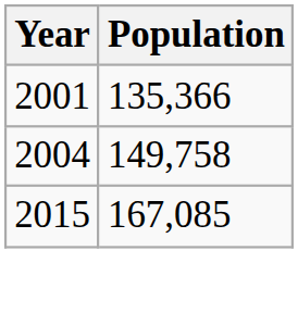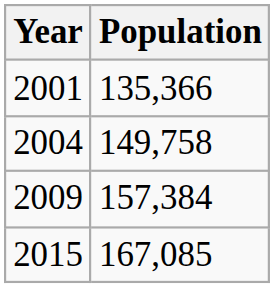+ row: 2009 | 157,384
